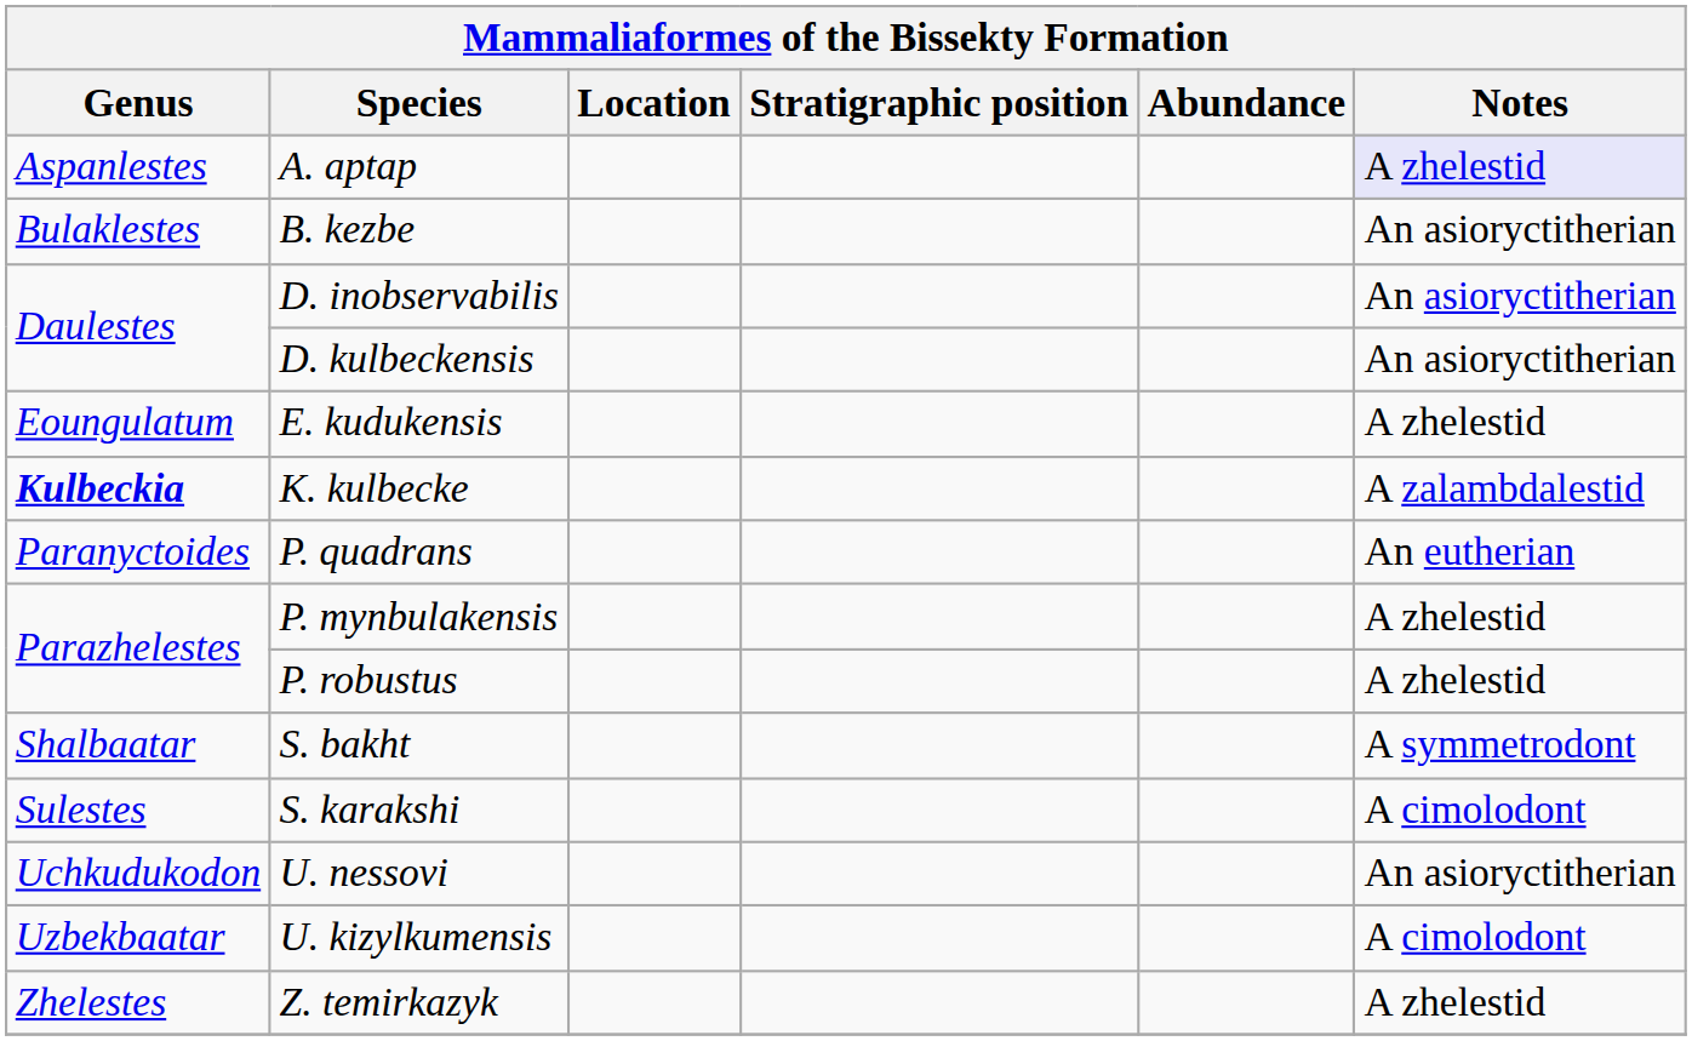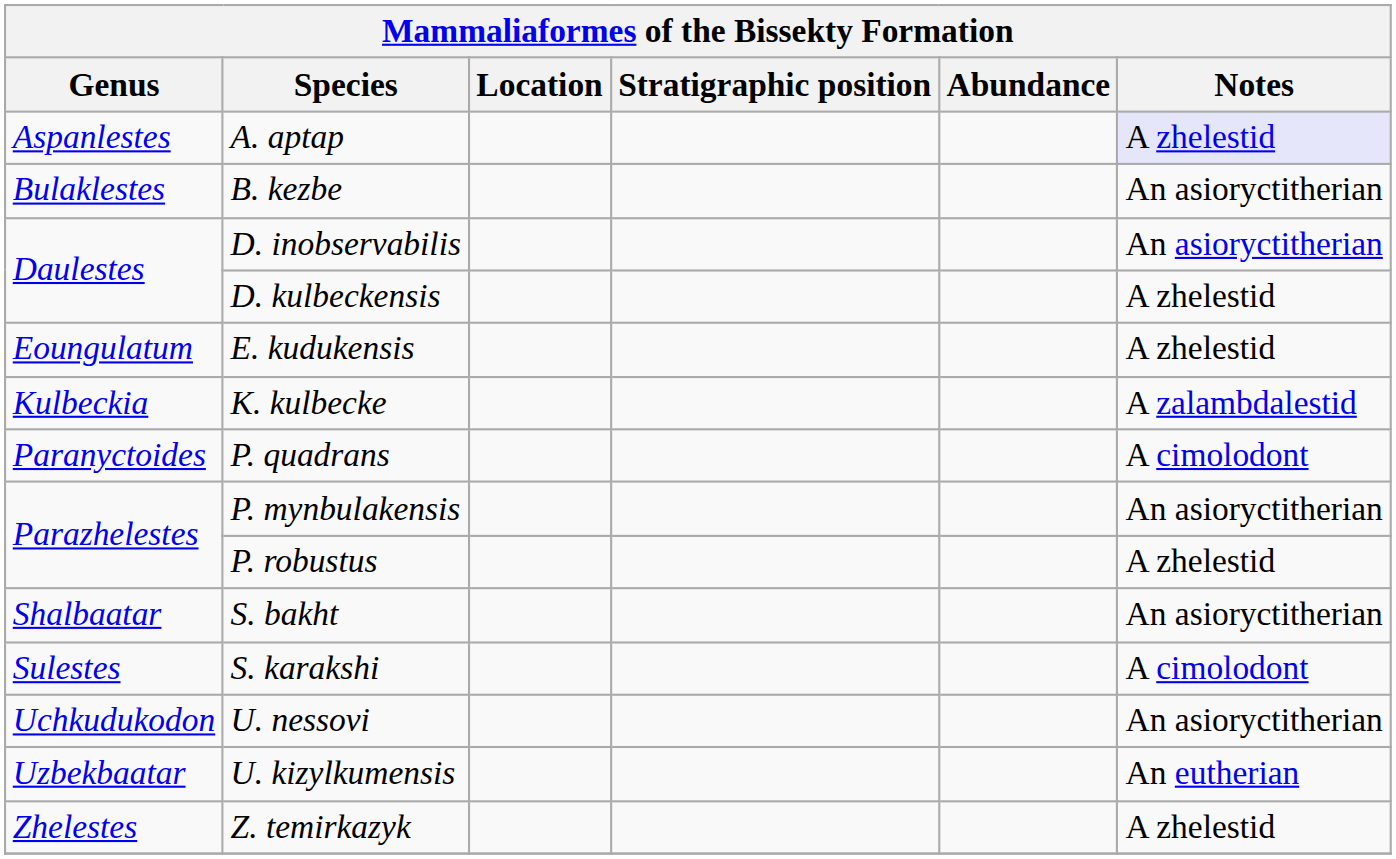D. kulbeckensis | Notes: An asioryctitherian -> A zhelestid
K. kulbecke | Genus: bold -> normal
P. quadrans | Notes: An eutherian -> A cimolodont
P. mynbulakensis | Notes: A zhelestid -> An asioryctitherian
S. bakht | Notes: A symmetrodont -> An asioryctitherian
U. kizylkumensis | Notes: A cimolodont -> An eutherian
